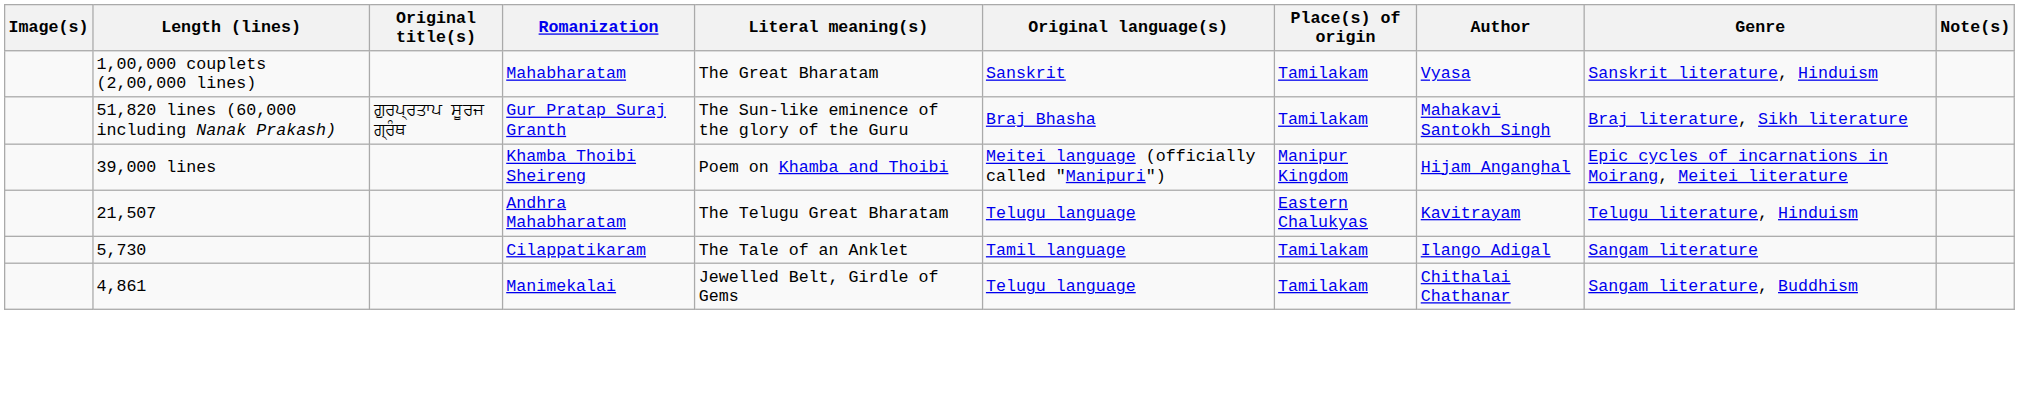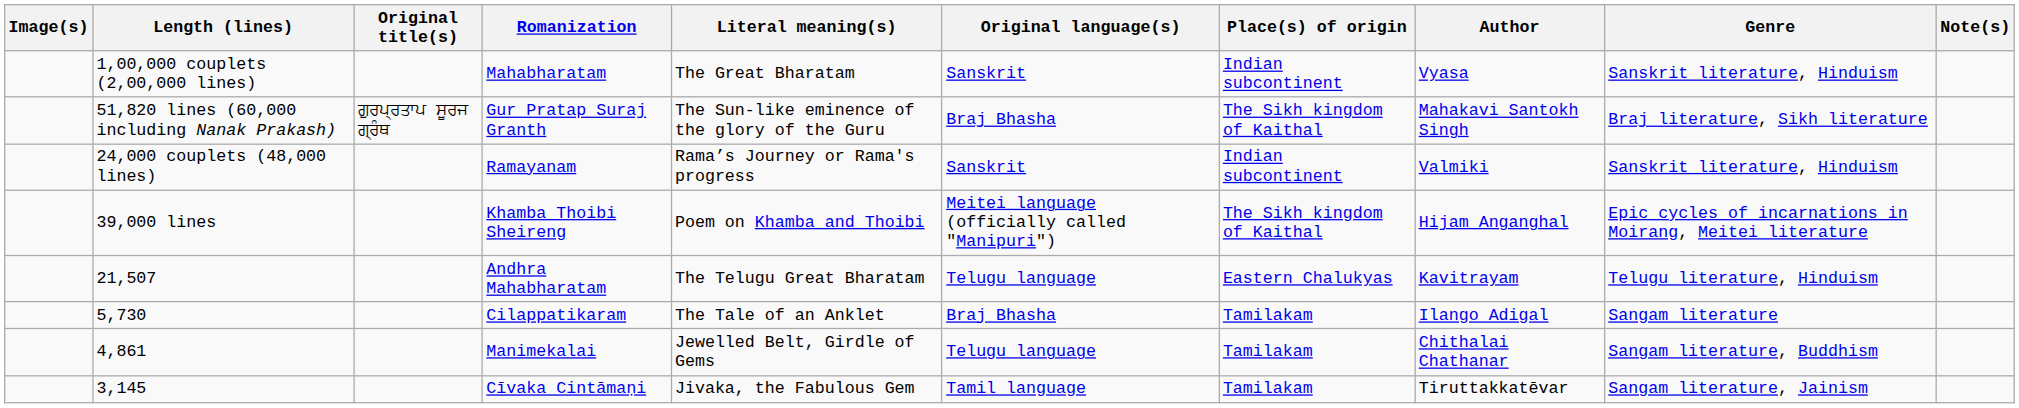1,00,000 couplets (2,00,000 lines) | Place(s) of origin: Tamilakam -> Indian subcontinent
51,820 lines (60,000 including Nanak Prakash) | Place(s) of origin: Tamilakam -> The Sikh kingdom of Kaithal
+ row: 24,000 couplets (48,000 lines) | Ramayanam | Rama’s Journey or Rama's progress | Sanskrit | Indian subcontinent | Valmiki | Sanskrit literature, Hinduism
39,000 lines | Place(s) of origin: Manipur Kingdom -> The Sikh kingdom of Kaithal
5,730 | Original language(s): Tamil language -> Braj Bhasha
+ row: 3,145 | Cīvaka Cintāmaṇi | Jivaka, the Fabulous Gem | Tamil language | Tamilakam | Tiruttakkatēvar | Sangam literature, Jainism
